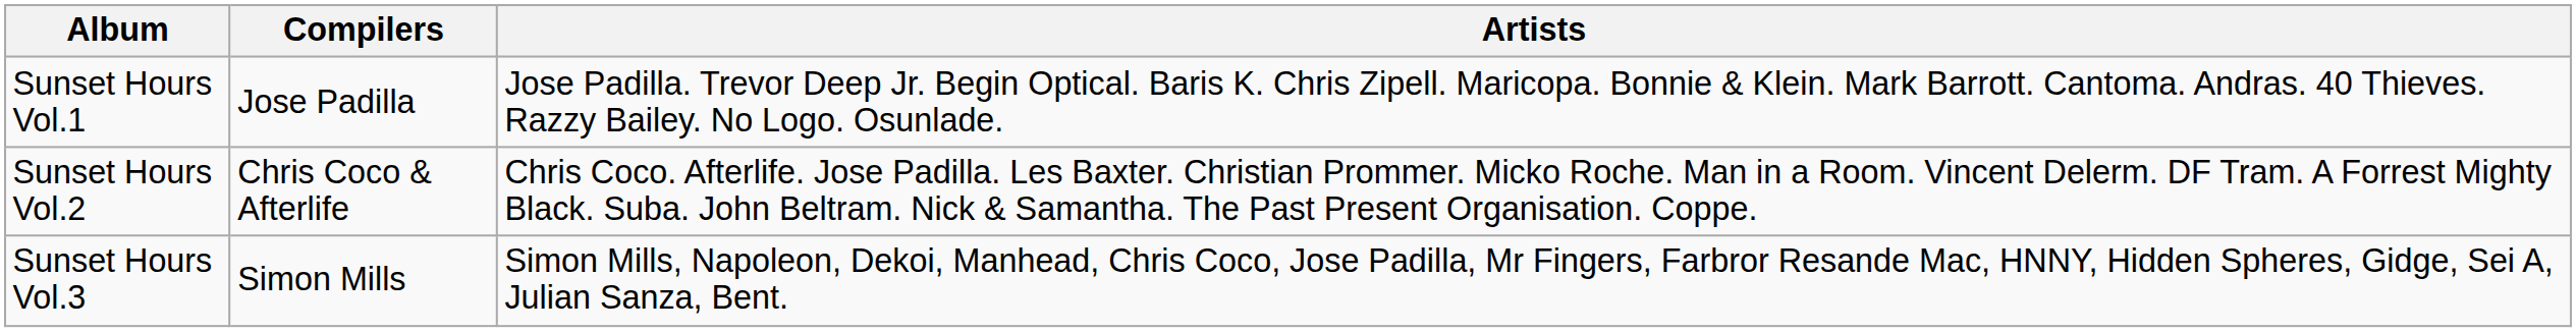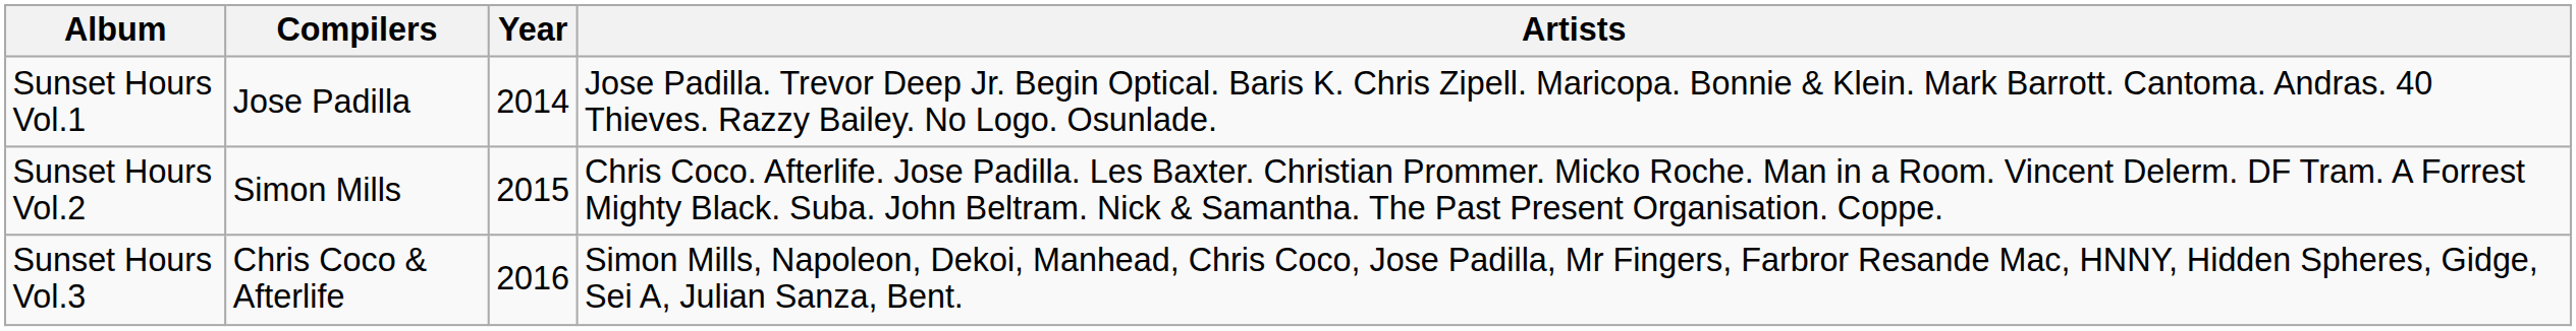+ column: Year | 2014 | 2015 | 2016
Sunset Hours Vol.2 | Compilers: Chris Coco & Afterlife -> Simon Mills
Sunset Hours Vol.3 | Compilers: Simon Mills -> Chris Coco & Afterlife
